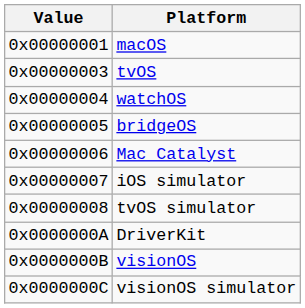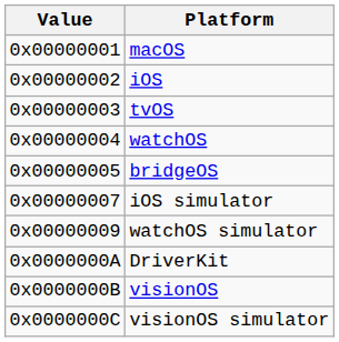+ row: 0x00000002 | iOS
- row: 0x00000006 | Mac Catalyst
- row: 0x00000008 | tvOS simulator
+ row: 0x00000009 | watchOS simulator
